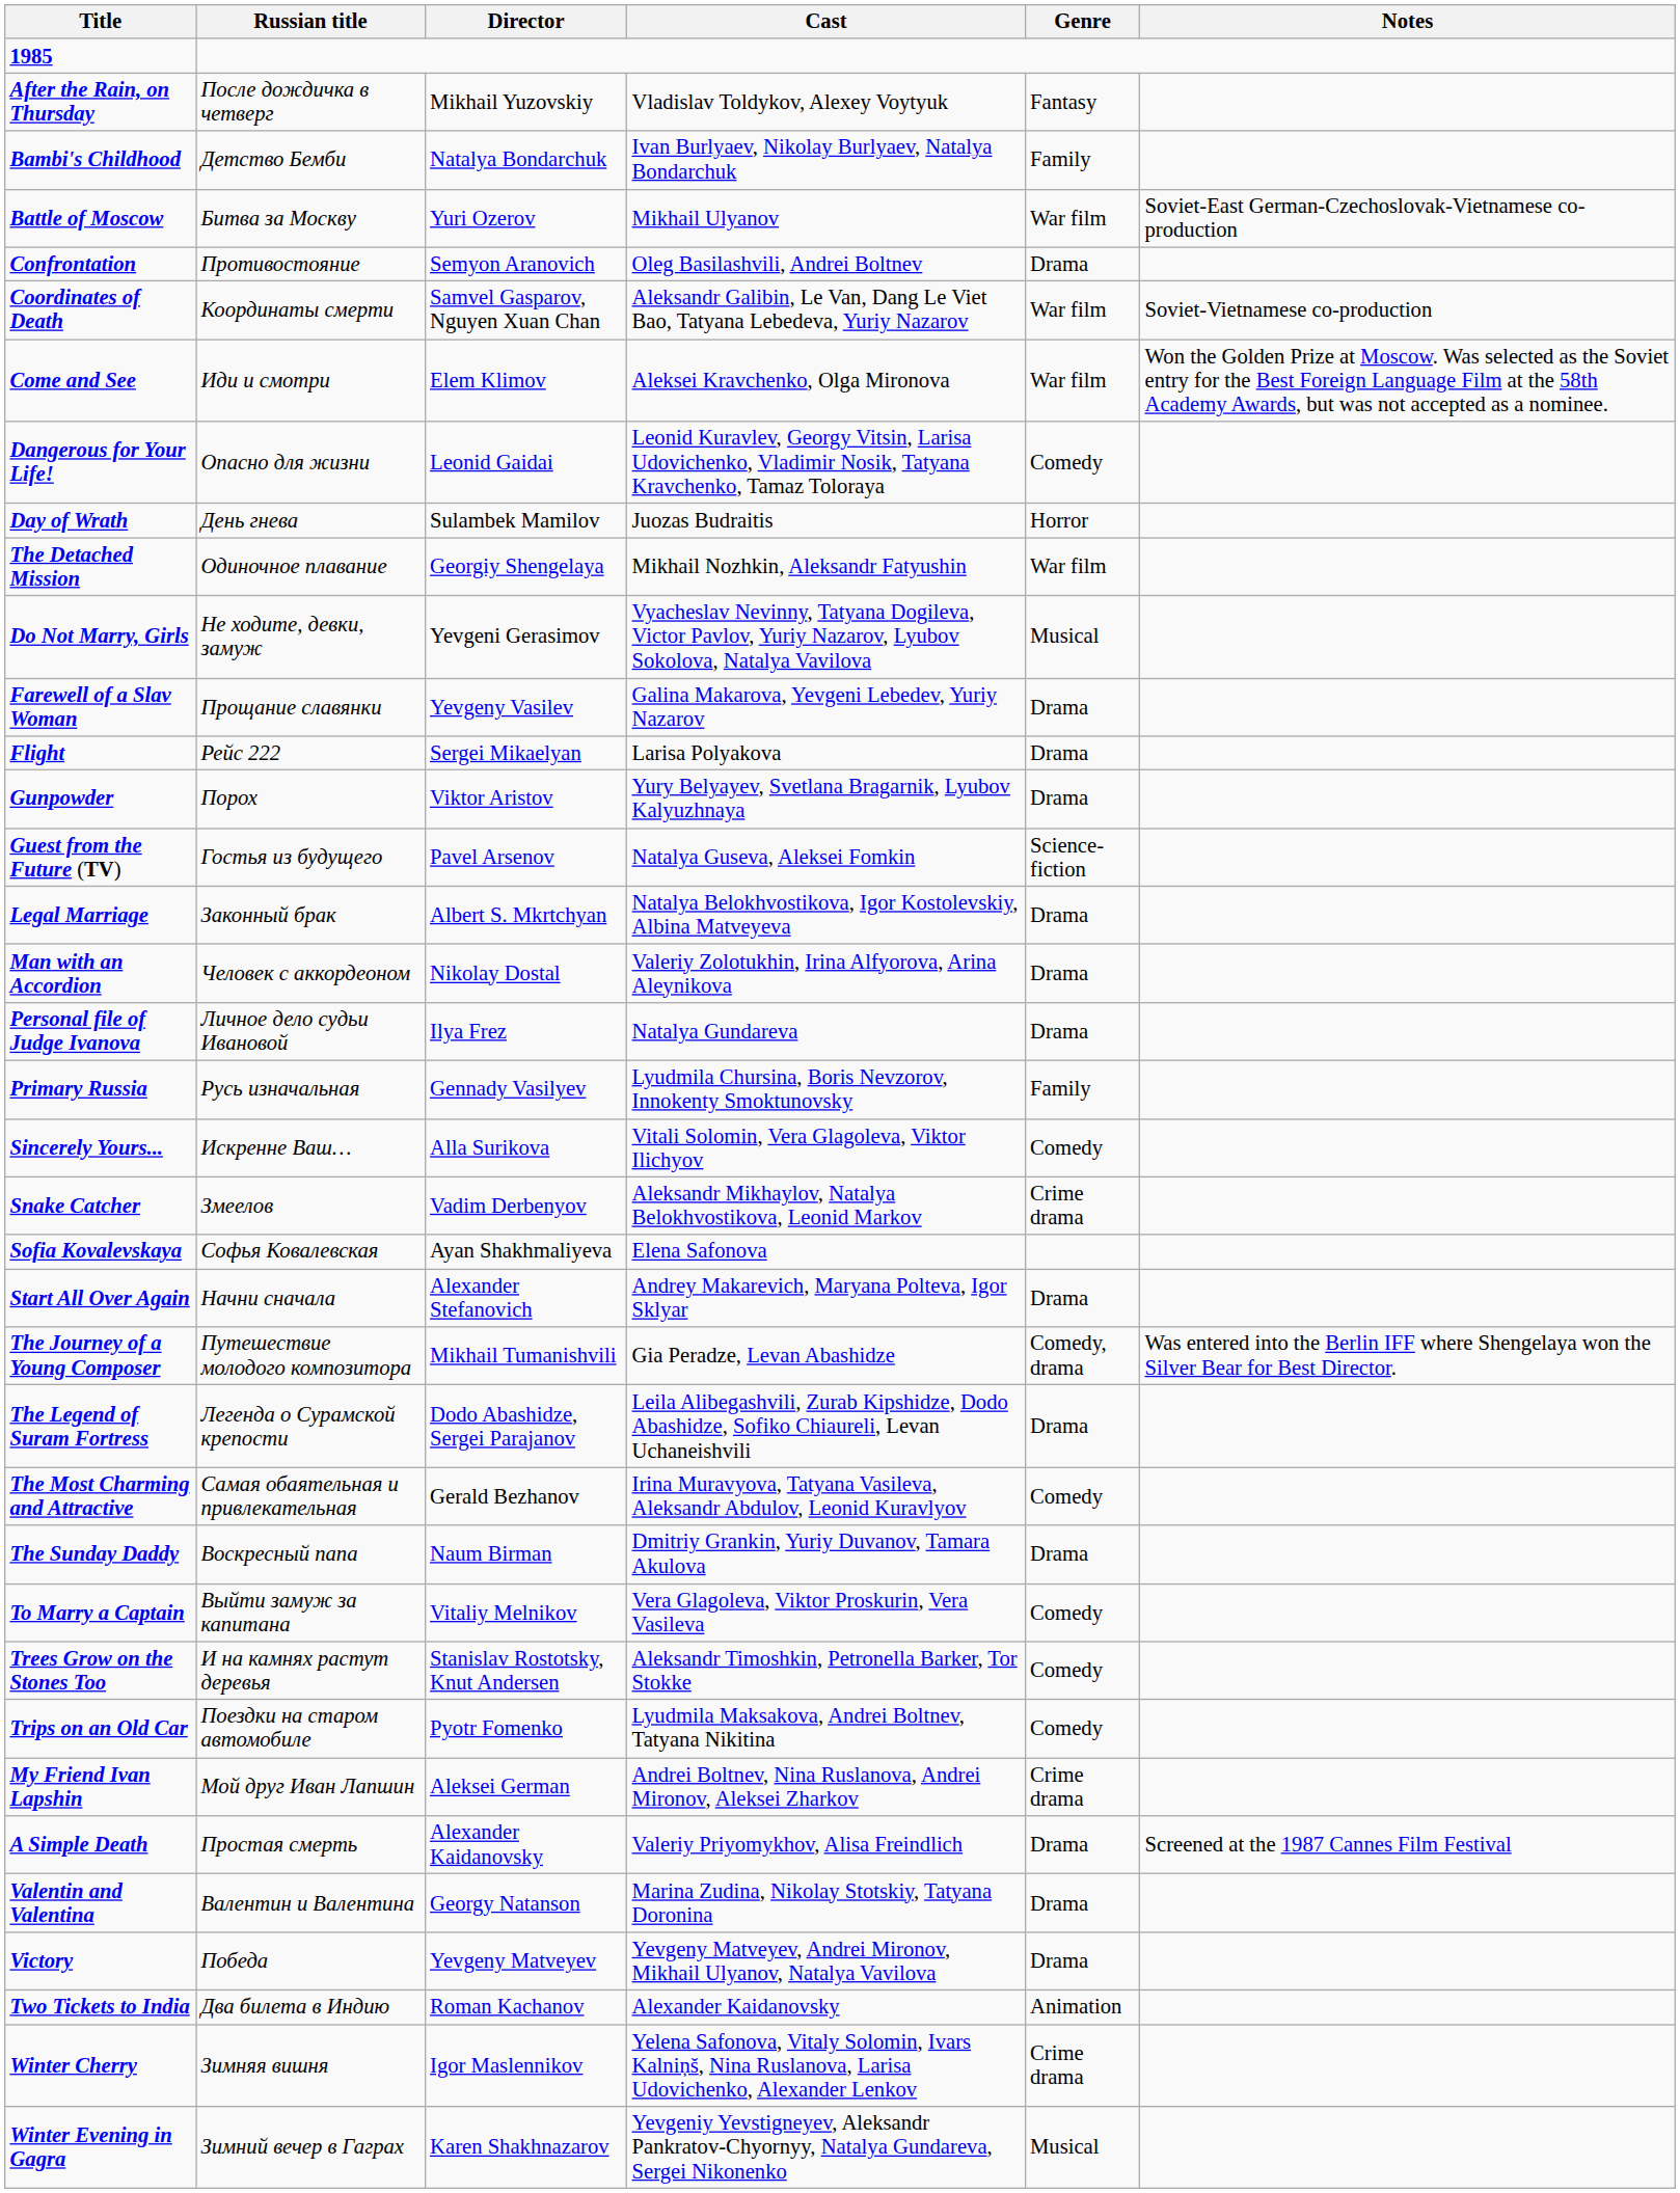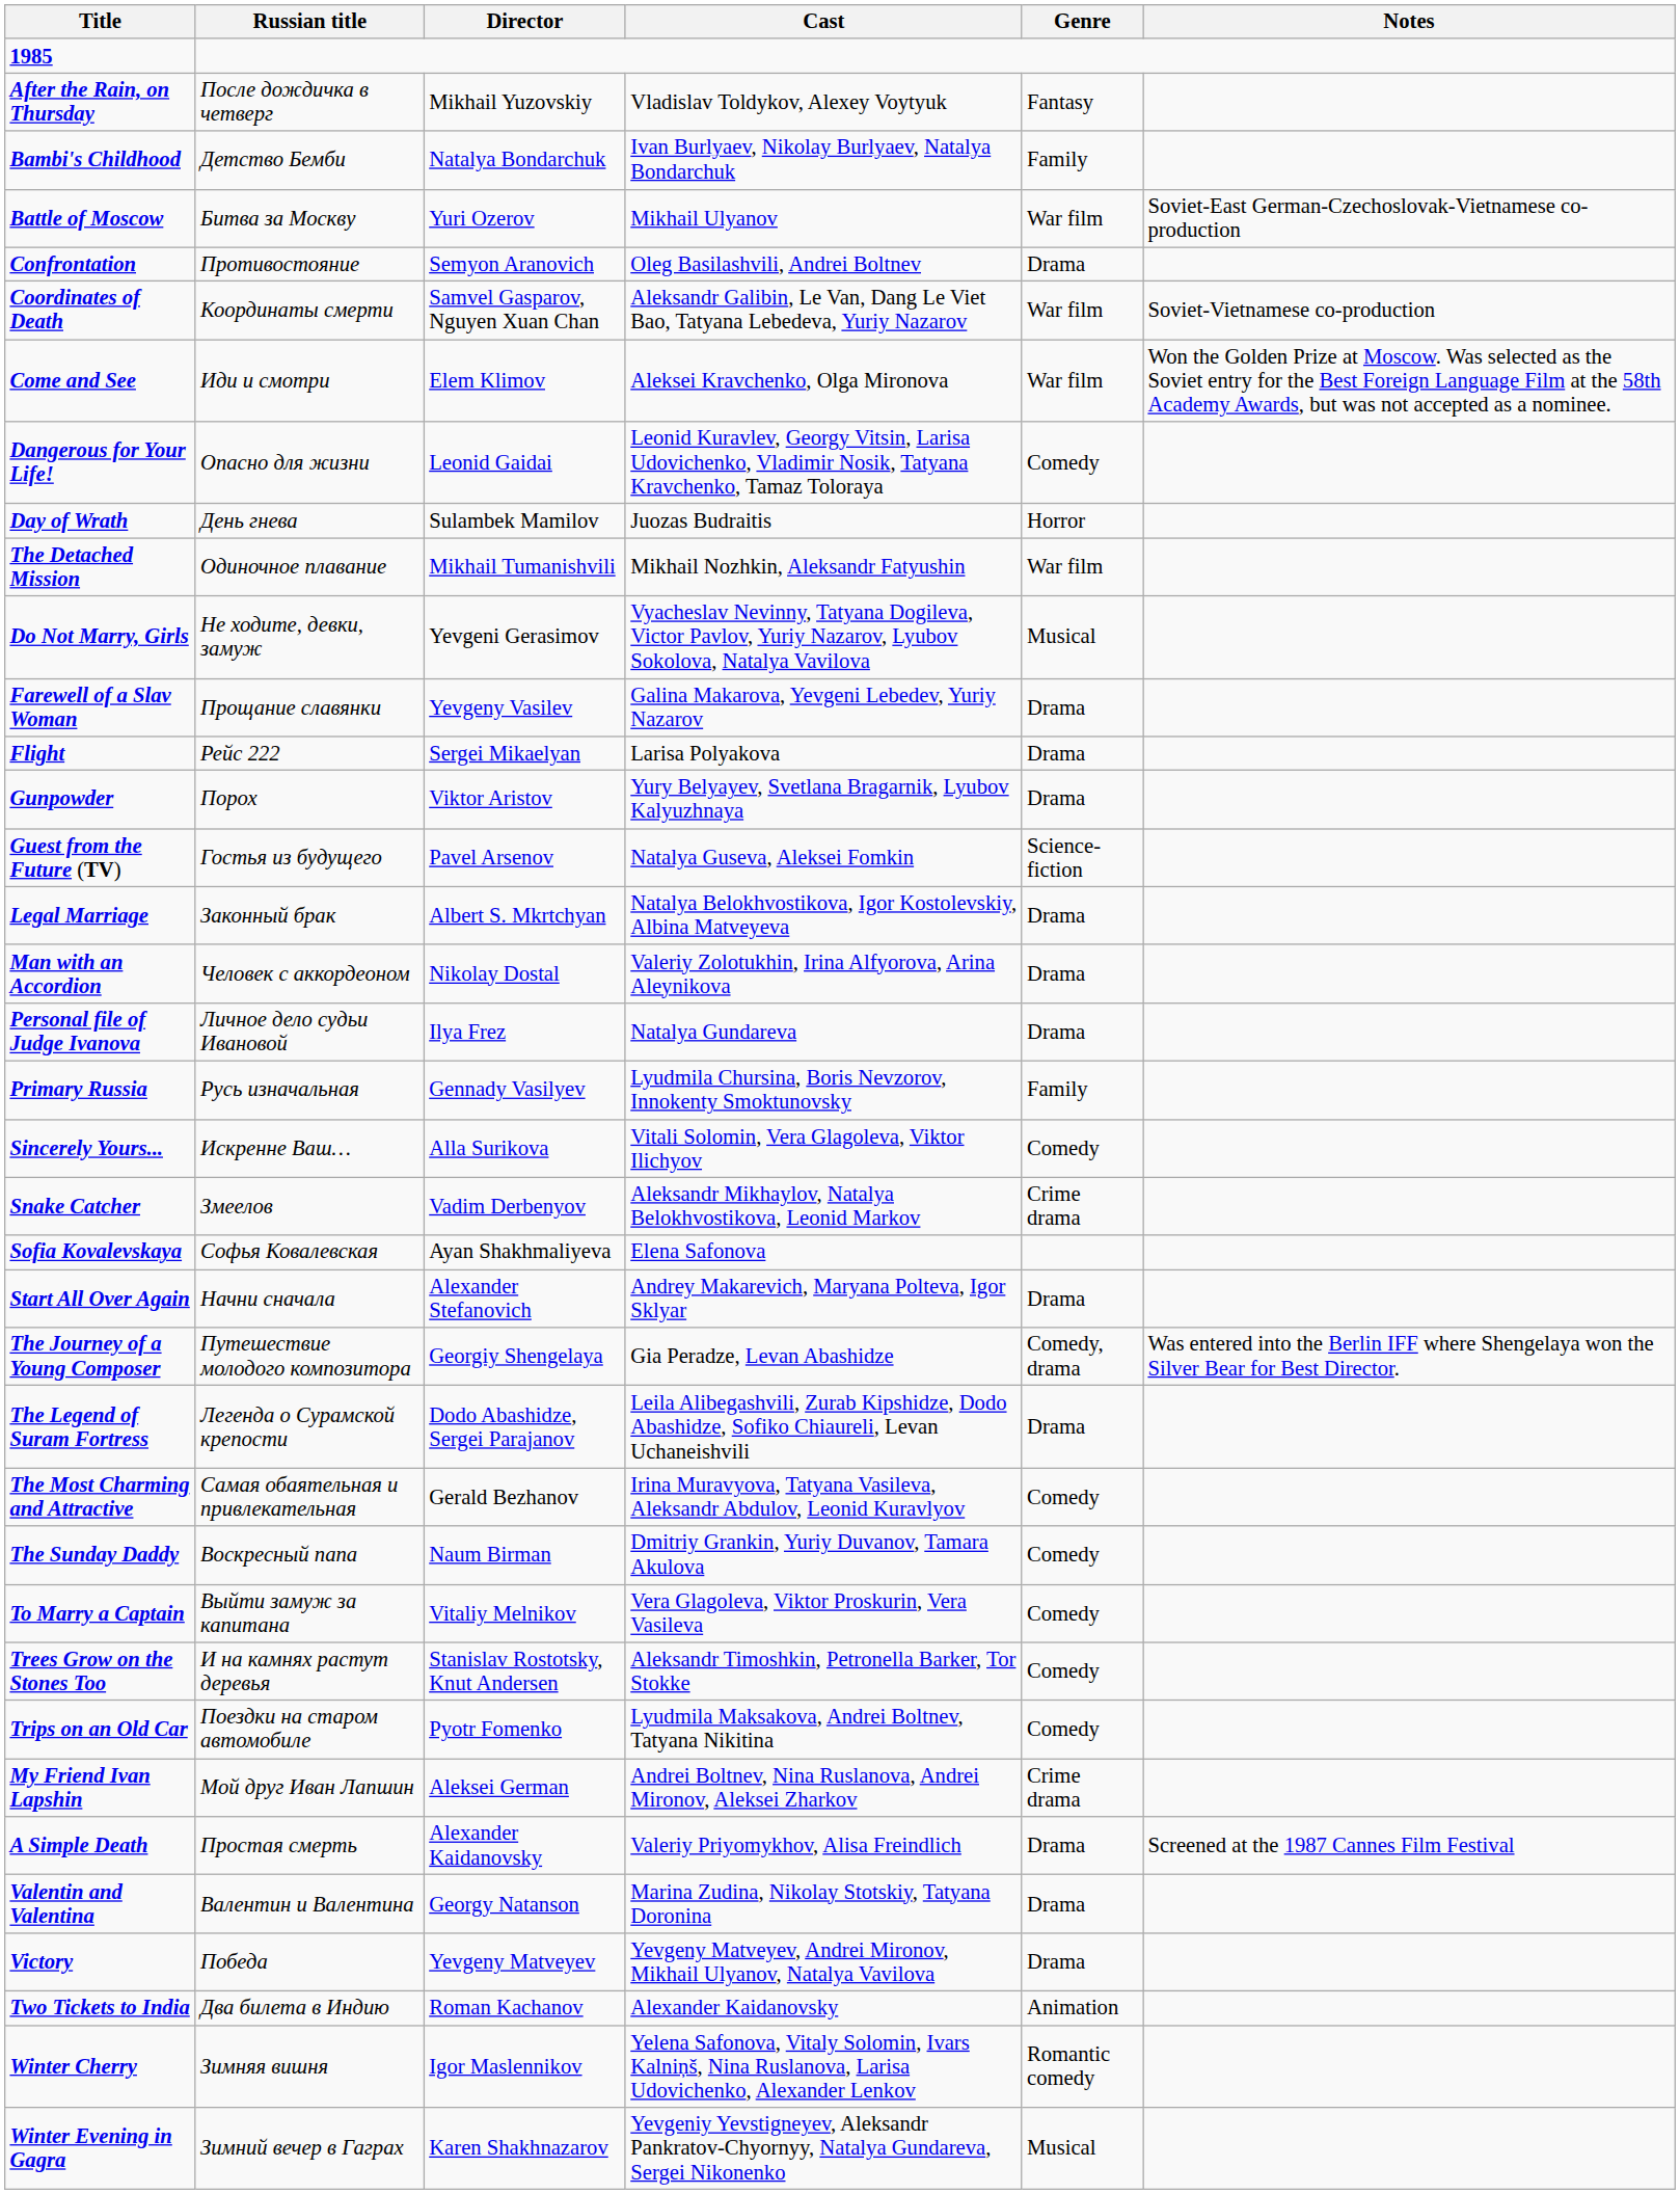The Detached Mission | Director: Georgiy Shengelaya -> Mikhail Tumanishvili
The Journey of a Young Composer | Director: Mikhail Tumanishvili -> Georgiy Shengelaya
The Sunday Daddy | Genre: Drama -> Comedy
Winter Cherry | Genre: Crime drama -> Romantic comedy
